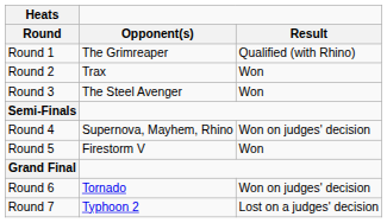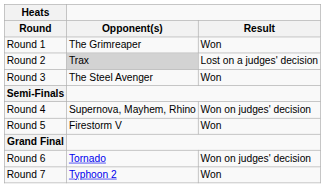Round 1 | Result: Qualified (with Rhino) -> Won
Round 2 | Opponent(s): no background -> lightgrey background
Round 2 | Result: Won -> Lost on a judges' decision
Round 7 | Result: Lost on a judges' decision -> Won
